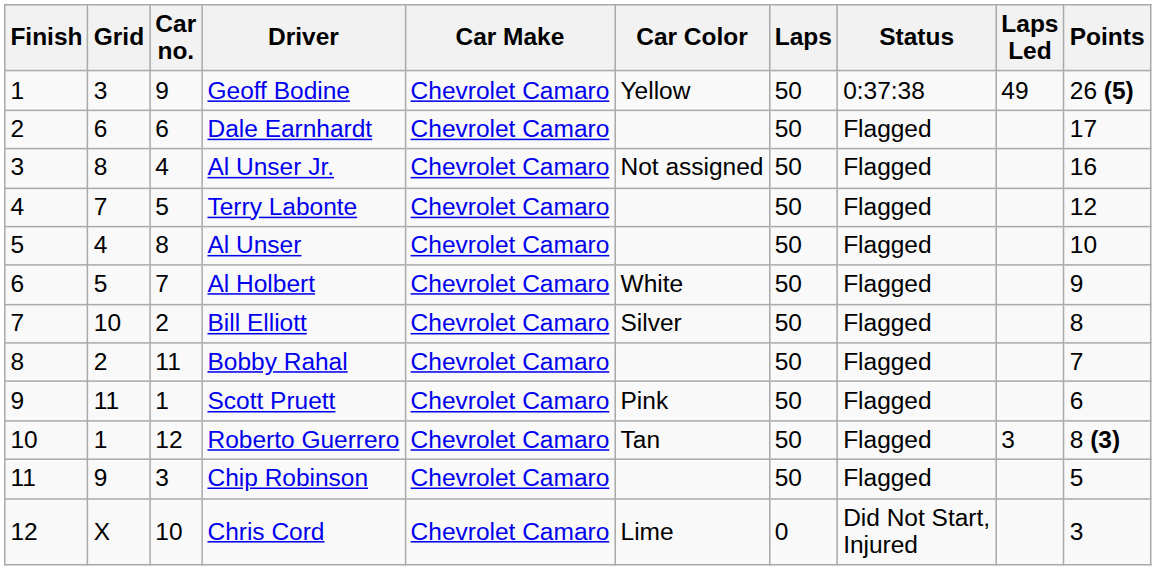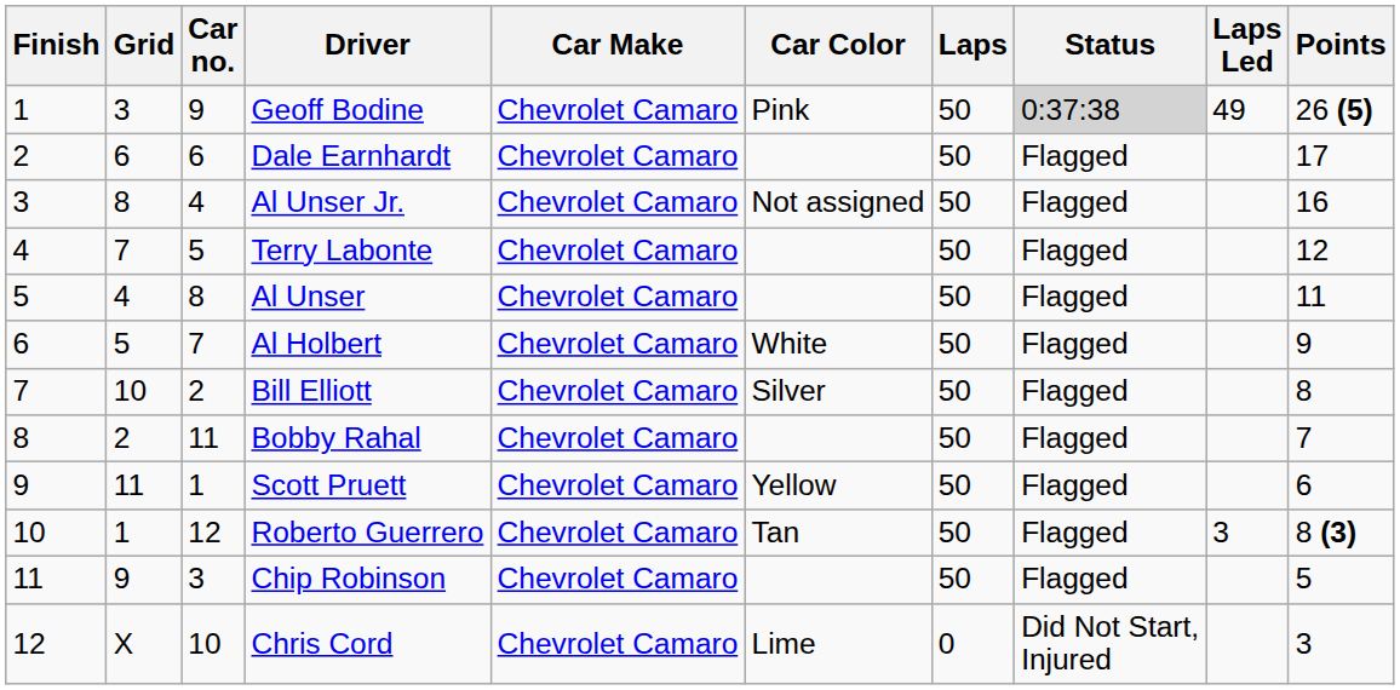Geoff Bodine | Car Color: Yellow -> Pink
Geoff Bodine | Status: no background -> lightgrey background
Al Unser | Points: 10 -> 11
Scott Pruett | Car Color: Pink -> Yellow
